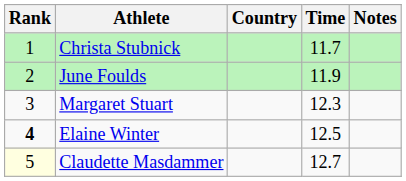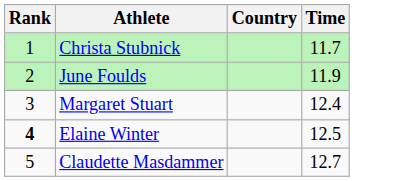- column: Notes
Margaret Stuart | Time: 12.3 -> 12.4
Claudette Masdammer | Rank: lightyellow background -> no background
